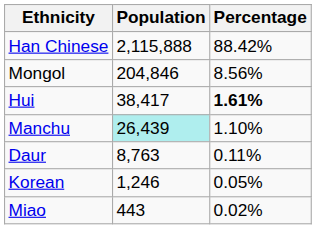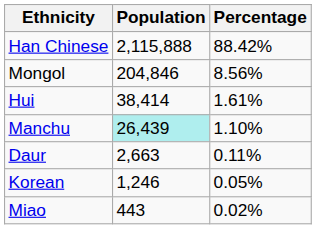Hui | Population: 38,417 -> 38,414
Hui | Percentage: bold -> normal
Daur | Population: 8,763 -> 2,663
